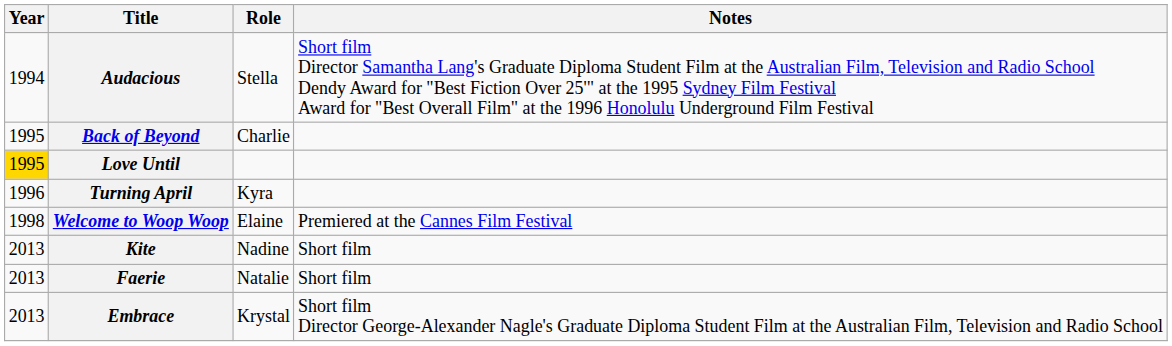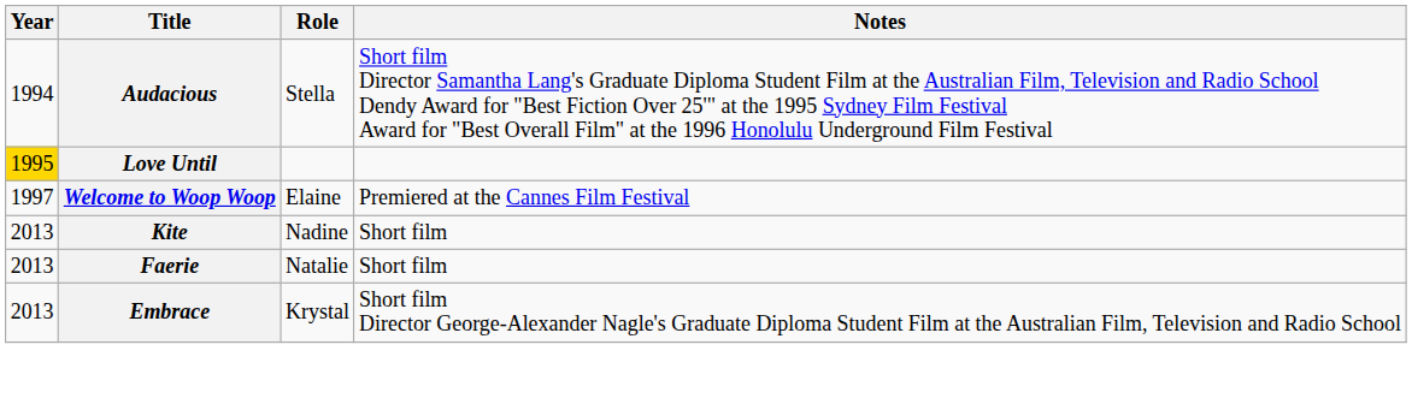- row: 1995 | Back of Beyond | Charlie
- row: 1996 | Turning April | Kyra
Welcome to Woop Woop | Year: 1998 -> 1997
